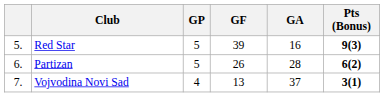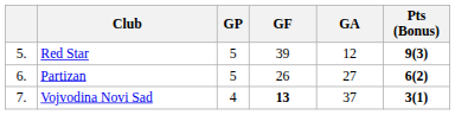Red Star | GA: 16 -> 12
Partizan | GA: 28 -> 27
Vojvodina Novi Sad | GF: normal -> bold
